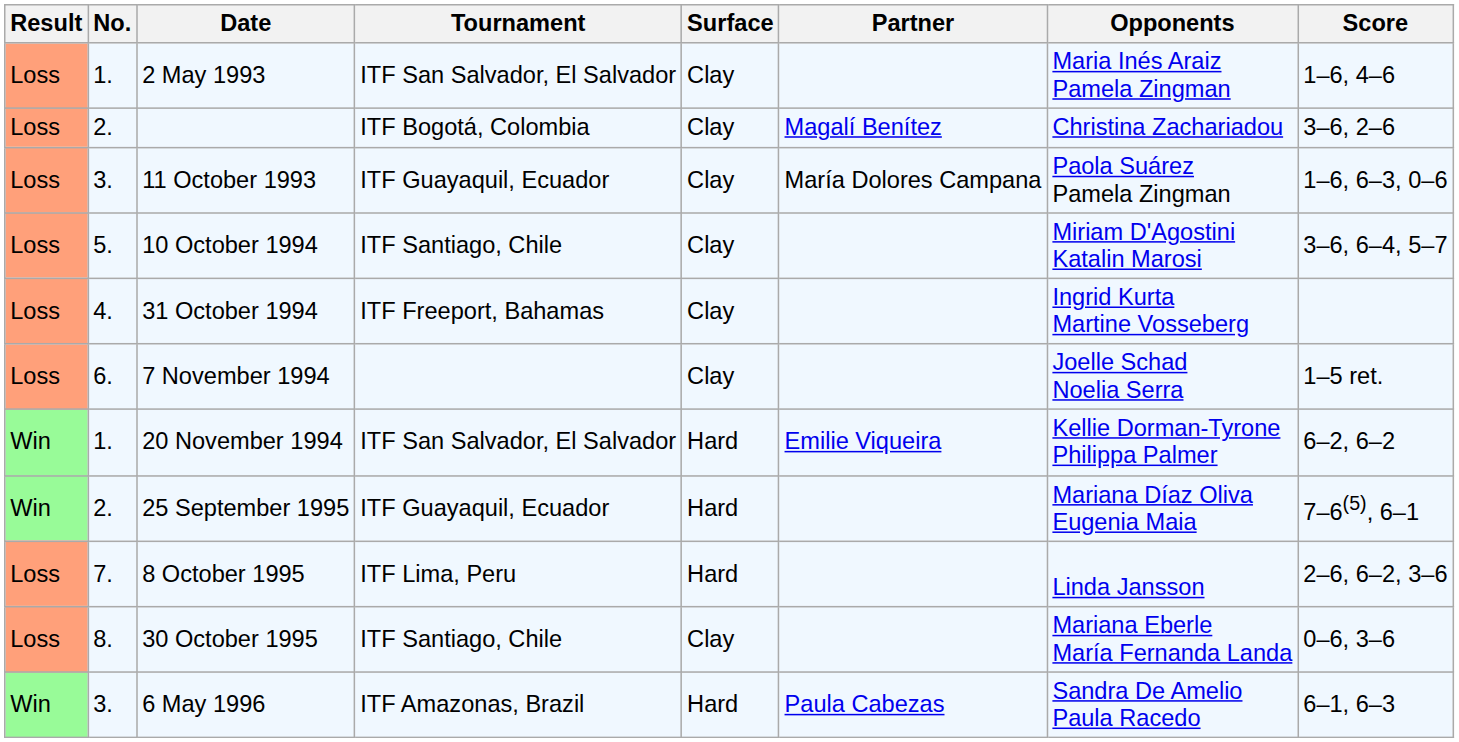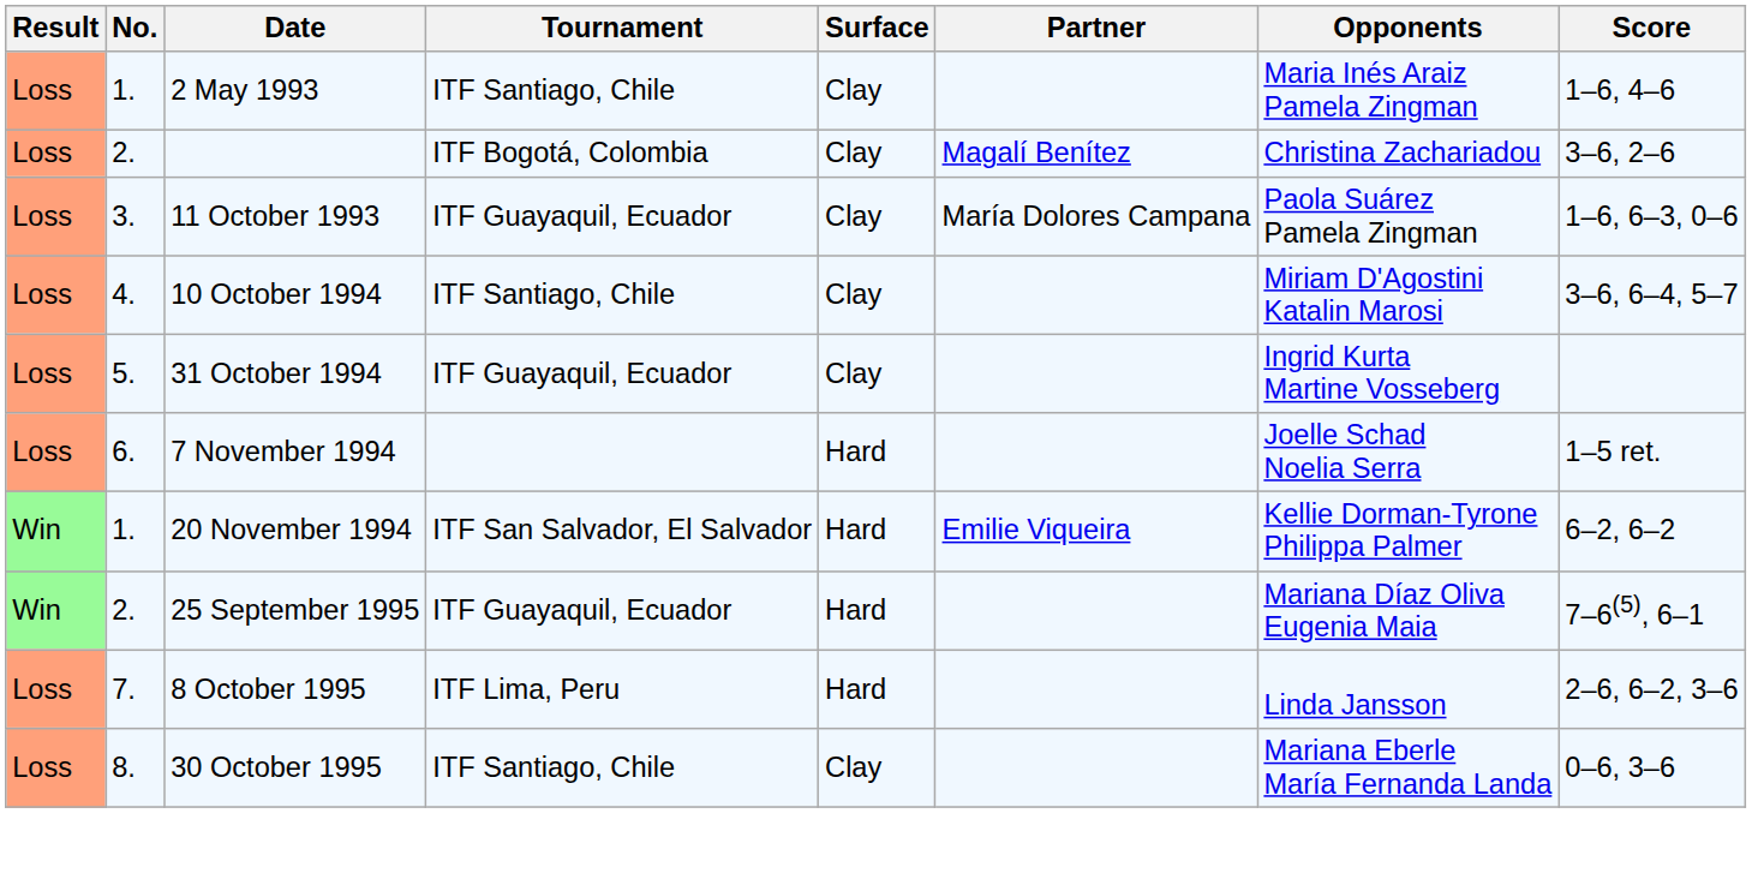2 May 1993 | Tournament: ITF San Salvador, El Salvador -> ITF Santiago, Chile
10 October 1994 | No.: 5. -> 4.
31 October 1994 | No.: 4. -> 5.
31 October 1994 | Tournament: ITF Freeport, Bahamas -> ITF Guayaquil, Ecuador
7 November 1994 | Surface: Clay -> Hard
- row: Win | 3. | 6 May 1996 | ITF Amazonas, Brazil | Hard | Paula Cabezas | Sandra De Amelio Paula Racedo | 6–1, 6–3
